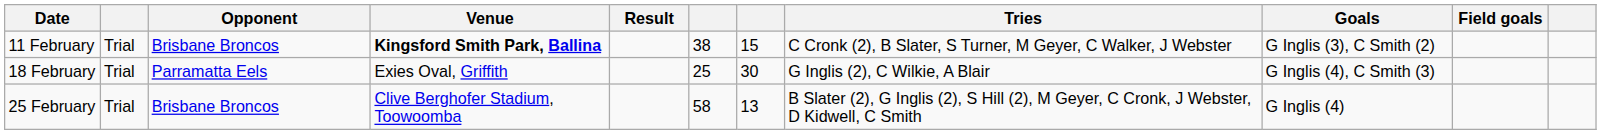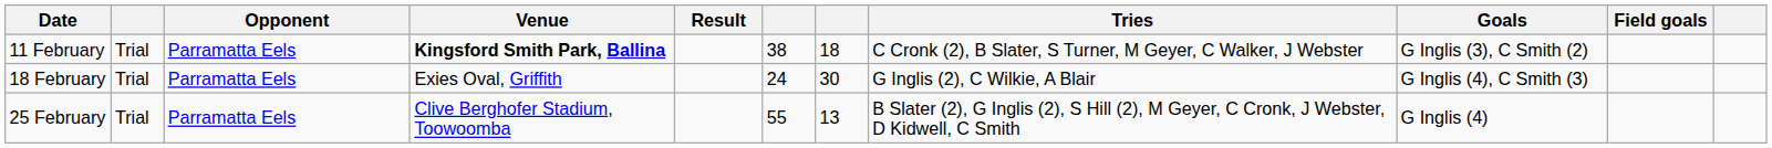11 February | Opponent: Brisbane Broncos -> Parramatta Eels
11 February | column 7: 15 -> 18
18 February | column 6: 25 -> 24
25 February | Opponent: Brisbane Broncos -> Parramatta Eels
25 February | column 6: 58 -> 55
